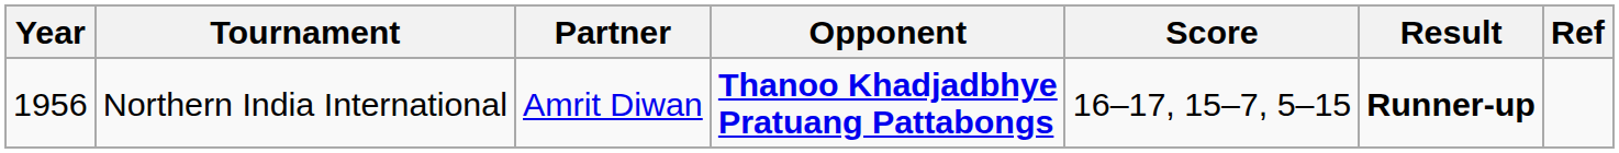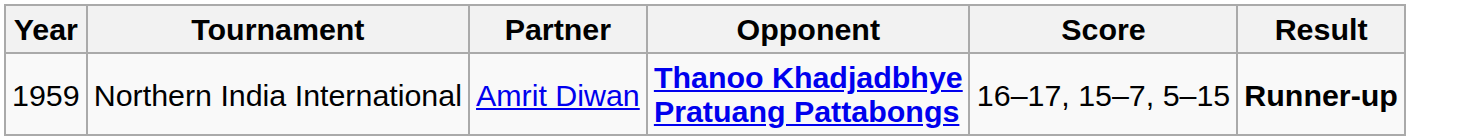- column: Ref
Northern India International | Year: 1956 -> 1959
